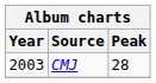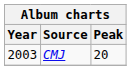CMJ | Peak: 28 -> 20
